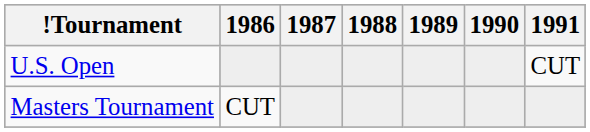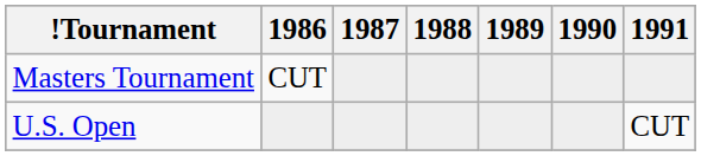rows swapped: Masters Tournament <-> U.S. Open
